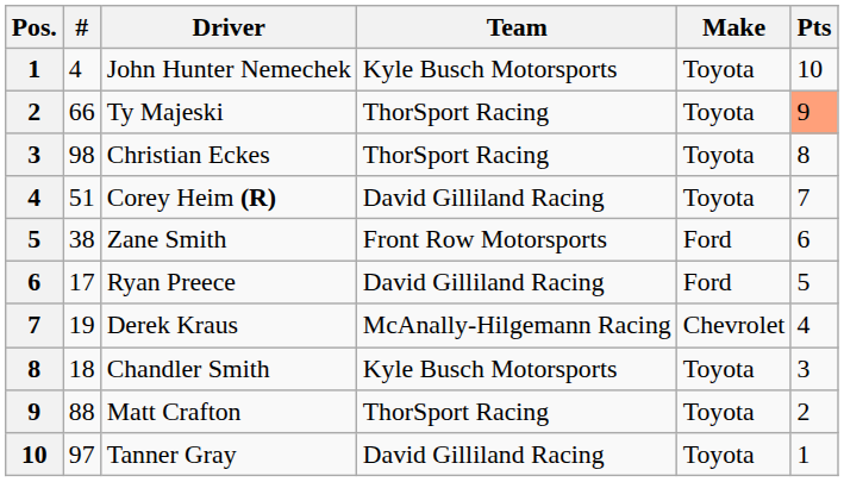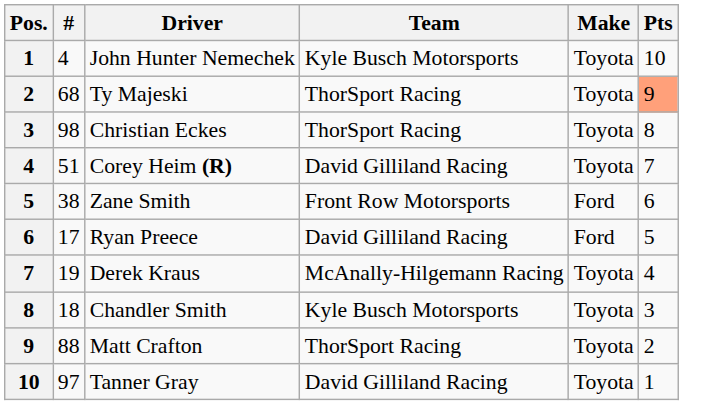Ty Majeski | #: 66 -> 68
Derek Kraus | Make: Chevrolet -> Toyota
